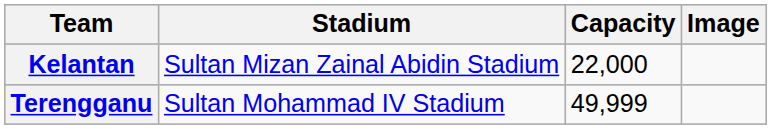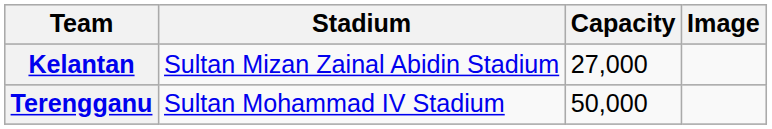Kelantan | Capacity: 22,000 -> 27,000
Terengganu | Capacity: 49,999 -> 50,000
